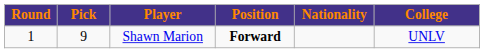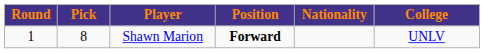Shawn Marion | Pick: 9 -> 8
